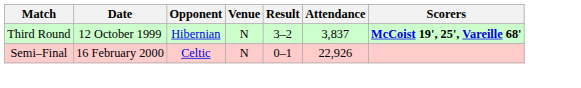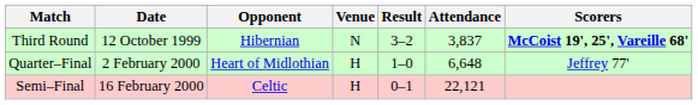+ row: Quarter–Final | 2 February 2000 | Heart of Midlothian | H | 1–0 | 6,648 | Jeffrey 77'
Semi–Final | Venue: N -> H
Semi–Final | Attendance: 22,926 -> 22,121
